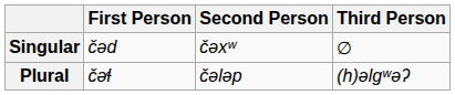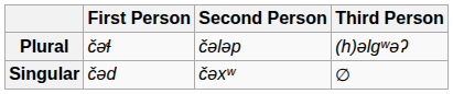rows swapped: Singular <-> Plural
